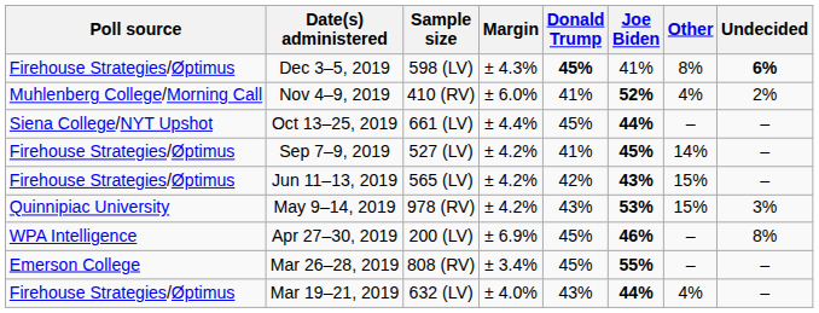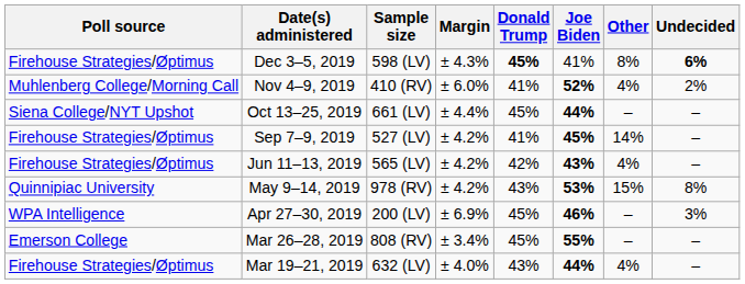Jun 11–13, 2019 | Other: 15% -> 4%
May 9–14, 2019 | Undecided: 3% -> 8%
Apr 27–30, 2019 | Undecided: 8% -> 3%
